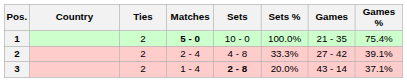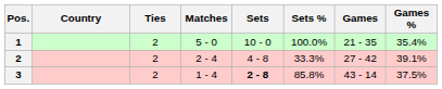1 | Matches: bold -> normal
1 | Games %: 75.4% -> 35.4%
3 | Sets %: 20.0% -> 85.8%
3 | Games %: 37.1% -> 37.5%
